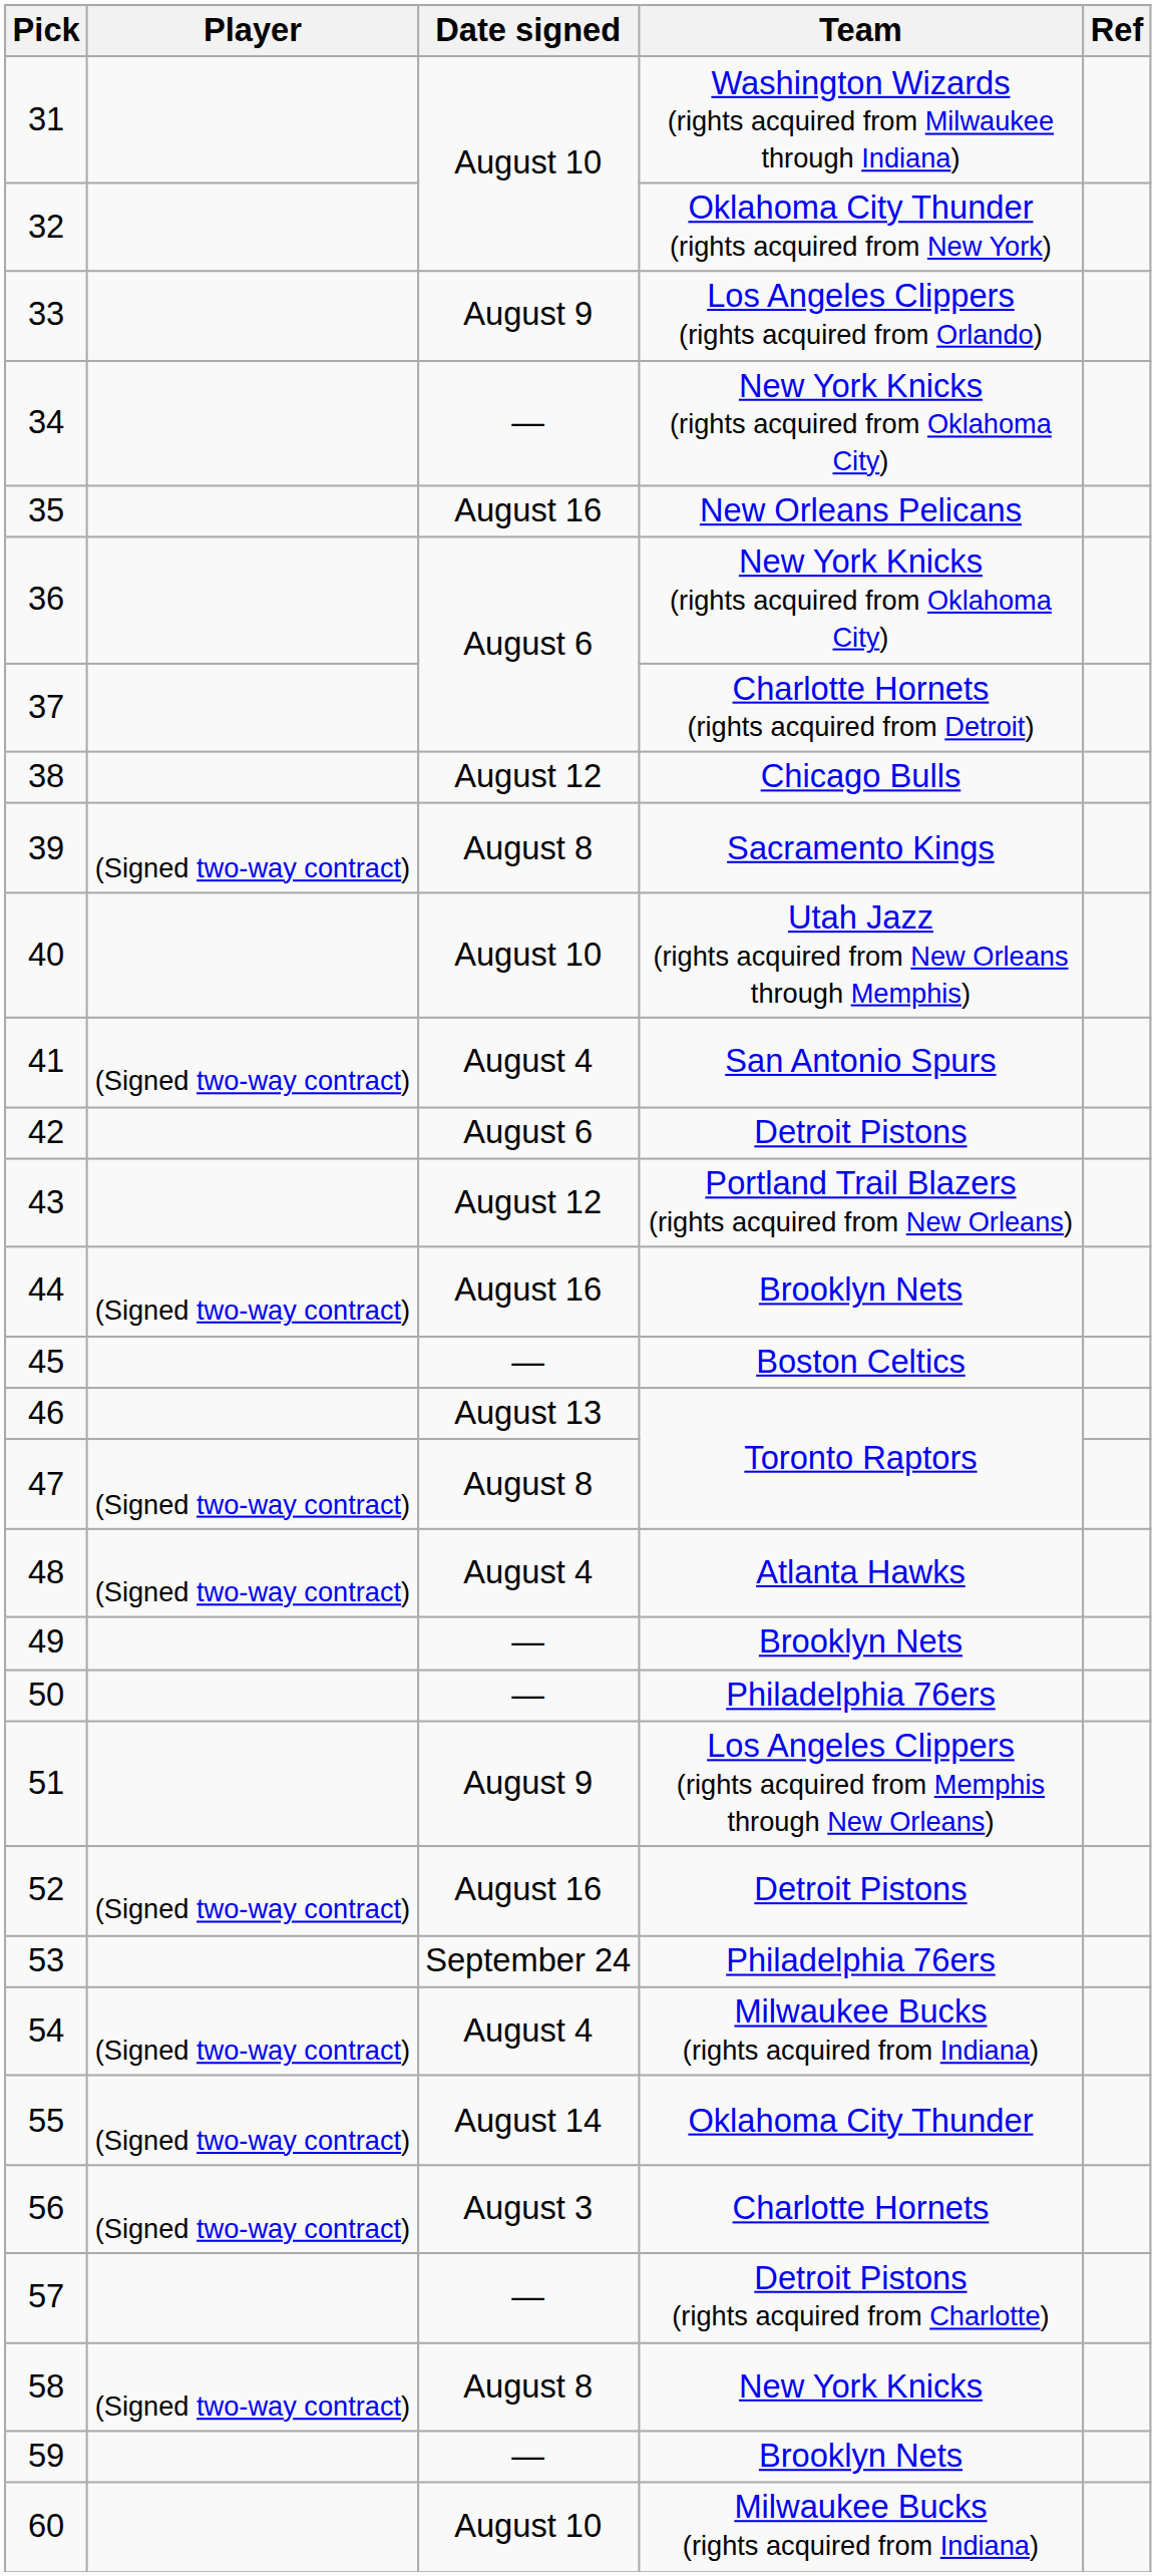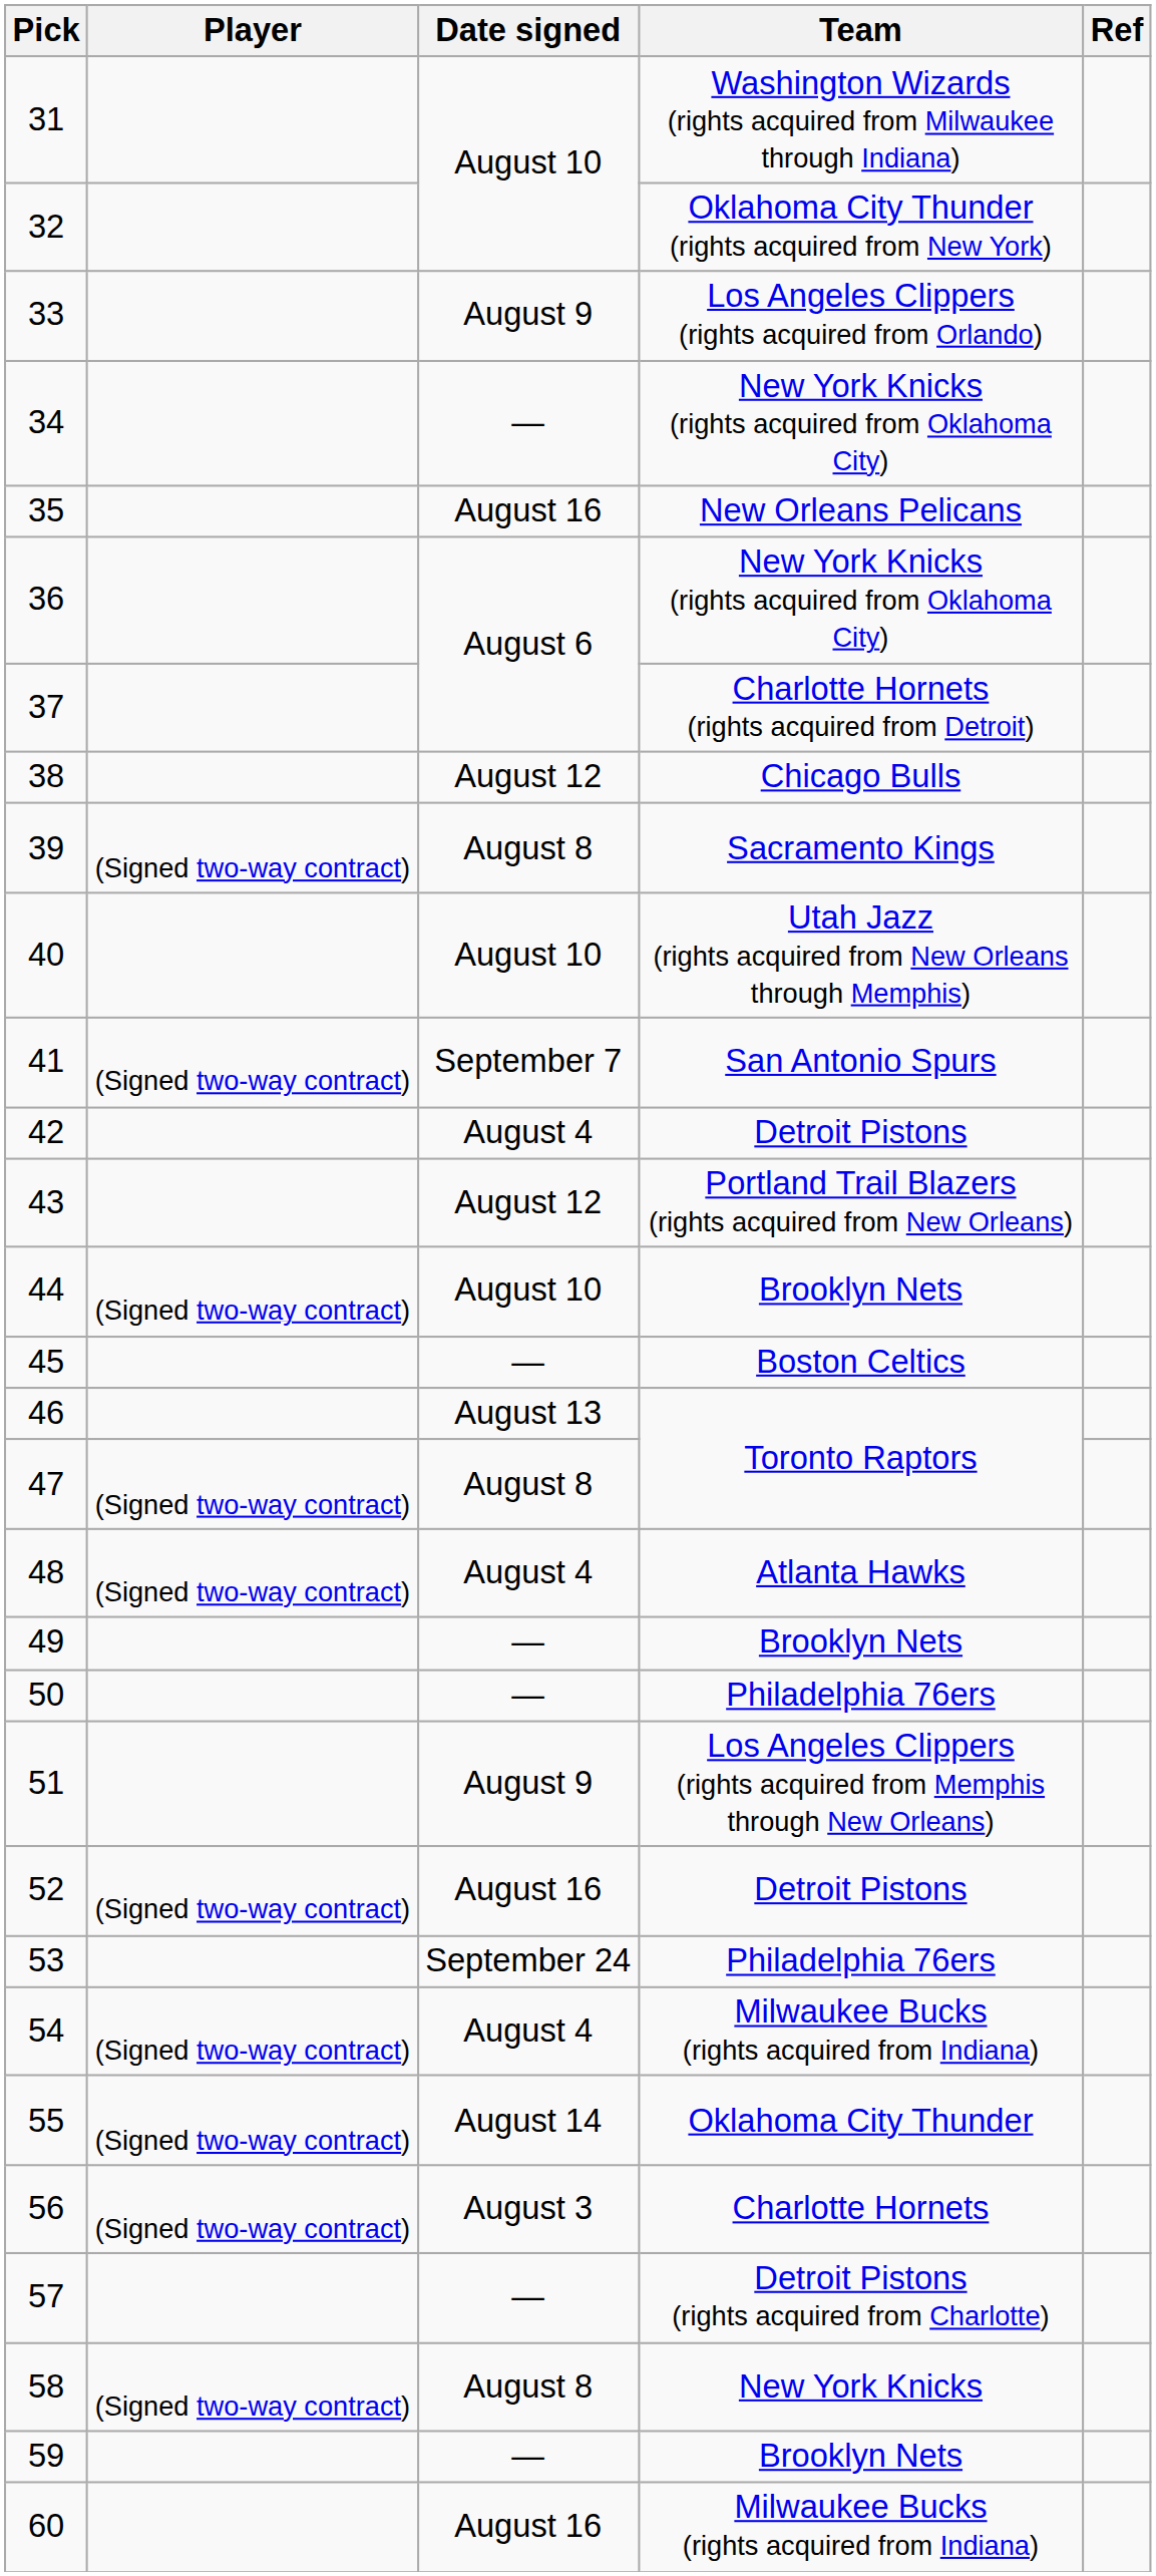41 | Date signed: August 4 -> September 7
42 | Date signed: August 6 -> August 4
44 | Date signed: August 16 -> August 10
60 | Date signed: August 10 -> August 16
